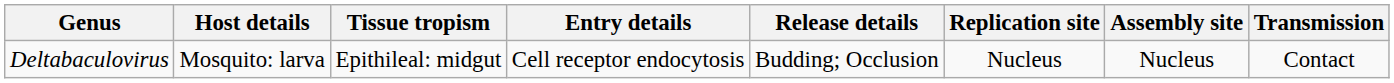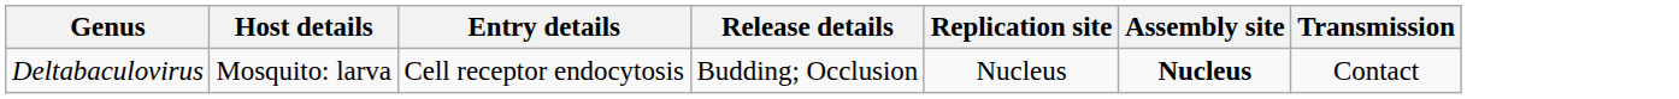- column: Tissue tropism | Epithileal: midgut
Deltabaculovirus | Assembly site: normal -> bold
